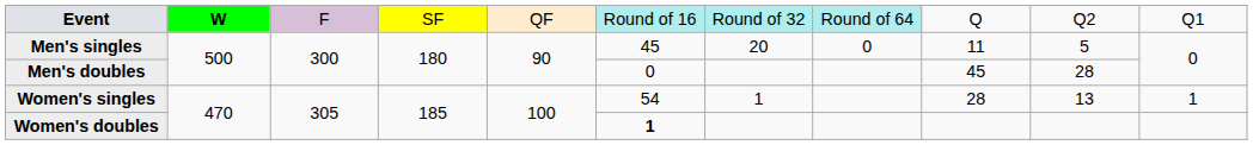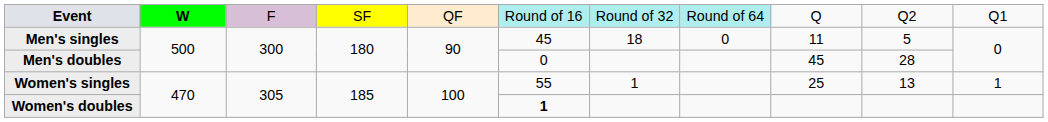Men's singles | column 7: 20 -> 18
Women's singles | column 6: 54 -> 55
Women's singles | column 9: 28 -> 25
